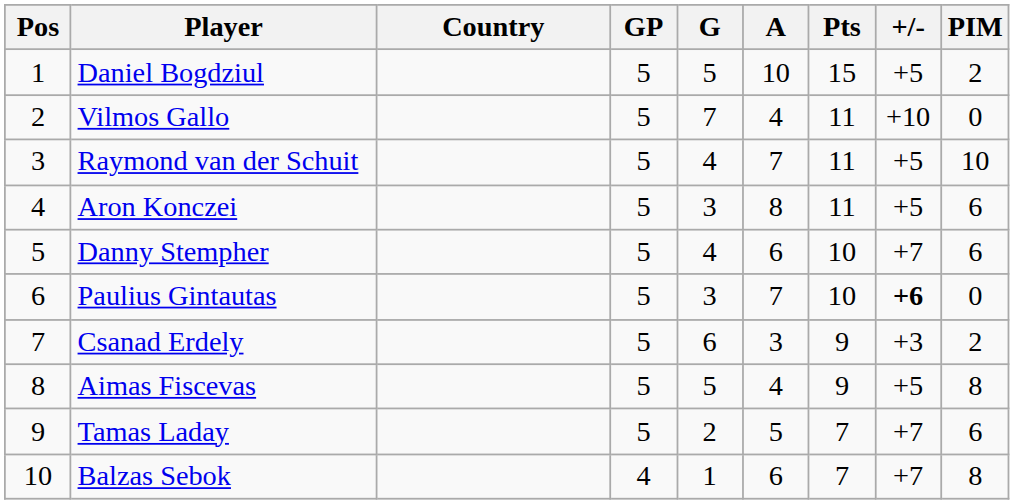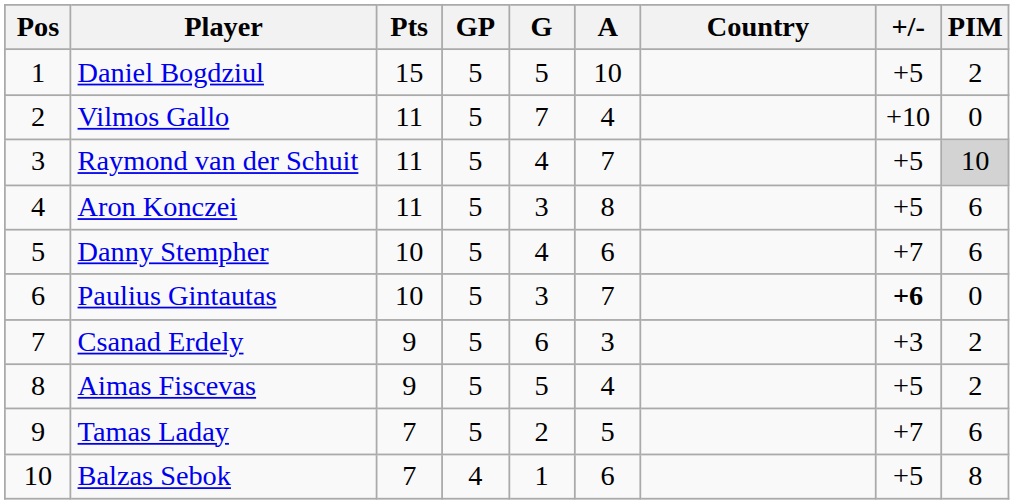columns swapped: Country <-> Pts
Raymond van der Schuit | PIM: no background -> lightgrey background
Aimas Fiscevas | PIM: 8 -> 2
Balzas Sebok | +/-: +7 -> +5
